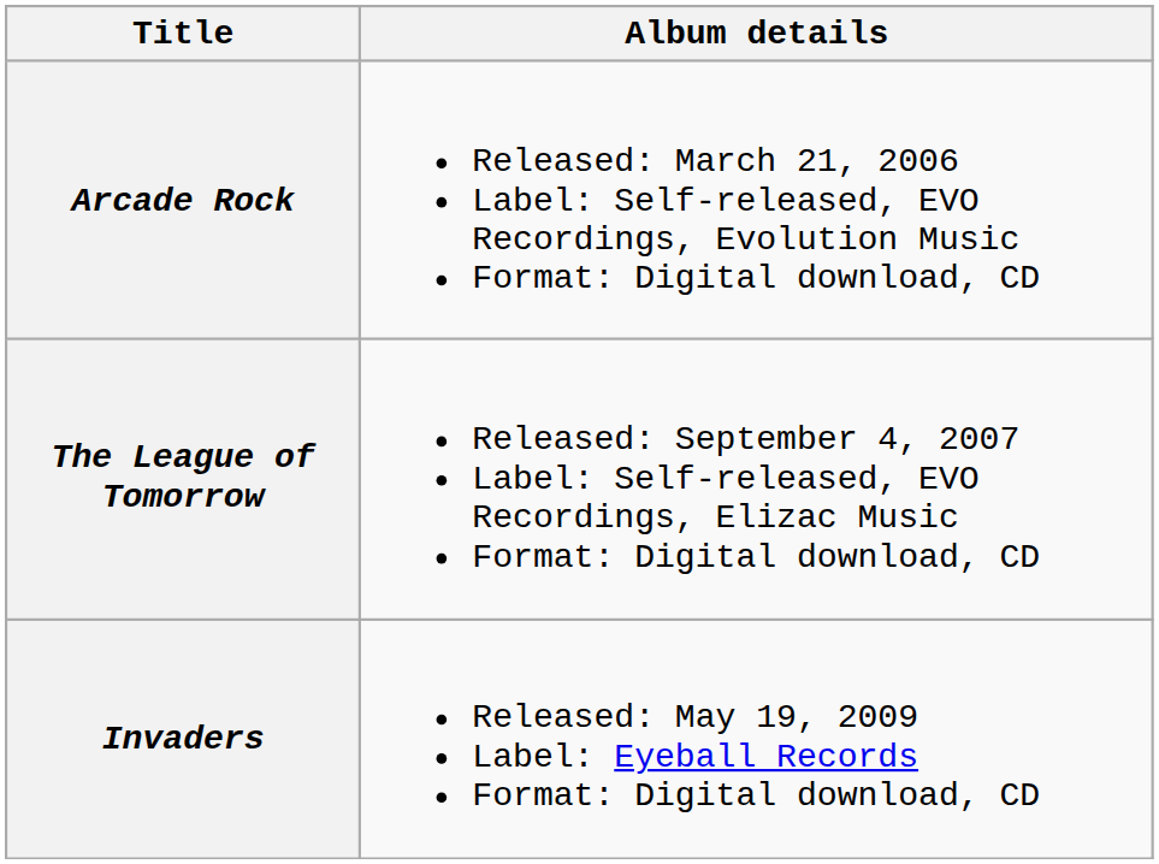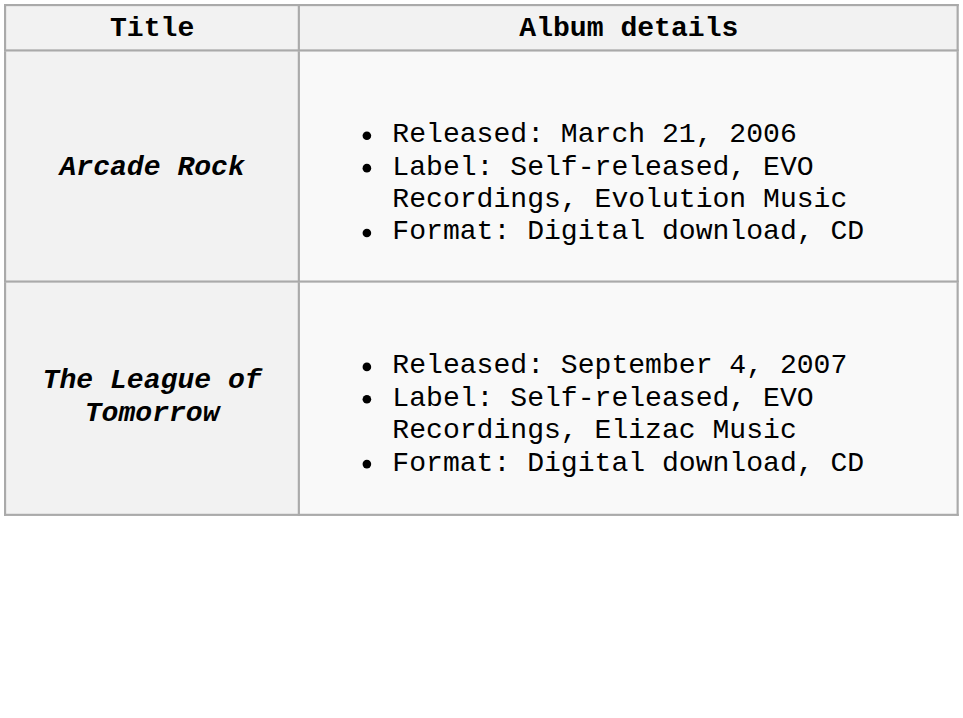- row: Invaders | Released: May 19, 2009 Label: Eyeball Records Format: Digital download, CD
